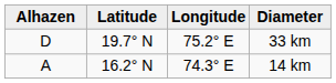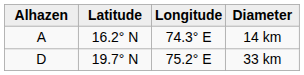rows swapped: 14 km <-> 33 km
